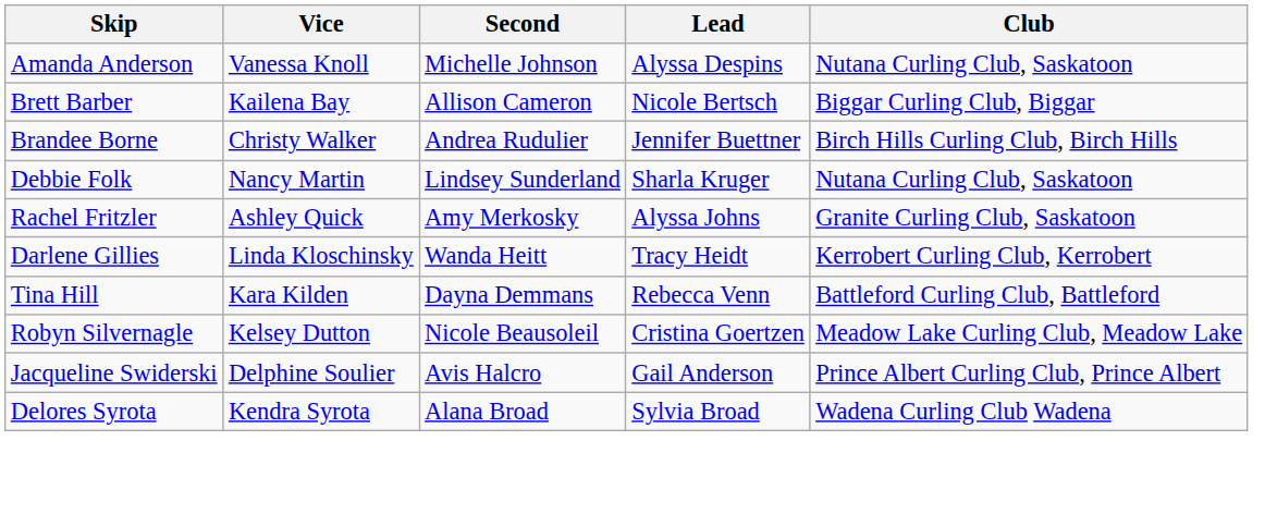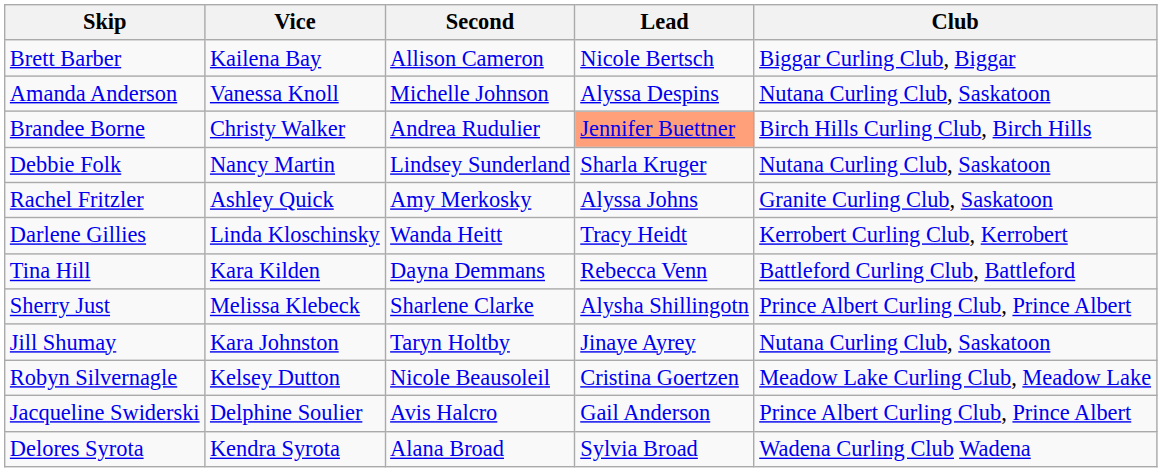rows swapped: Amanda Anderson <-> Brett Barber
Brandee Borne | Lead: no background -> lightsalmon background
+ row: Sherry Just | Melissa Klebeck | Sharlene Clarke | Alysha Shillingotn | Prince Albert Curling Club, Prince Albert
+ row: Jill Shumay | Kara Johnston | Taryn Holtby | Jinaye Ayrey | Nutana Curling Club, Saskatoon
